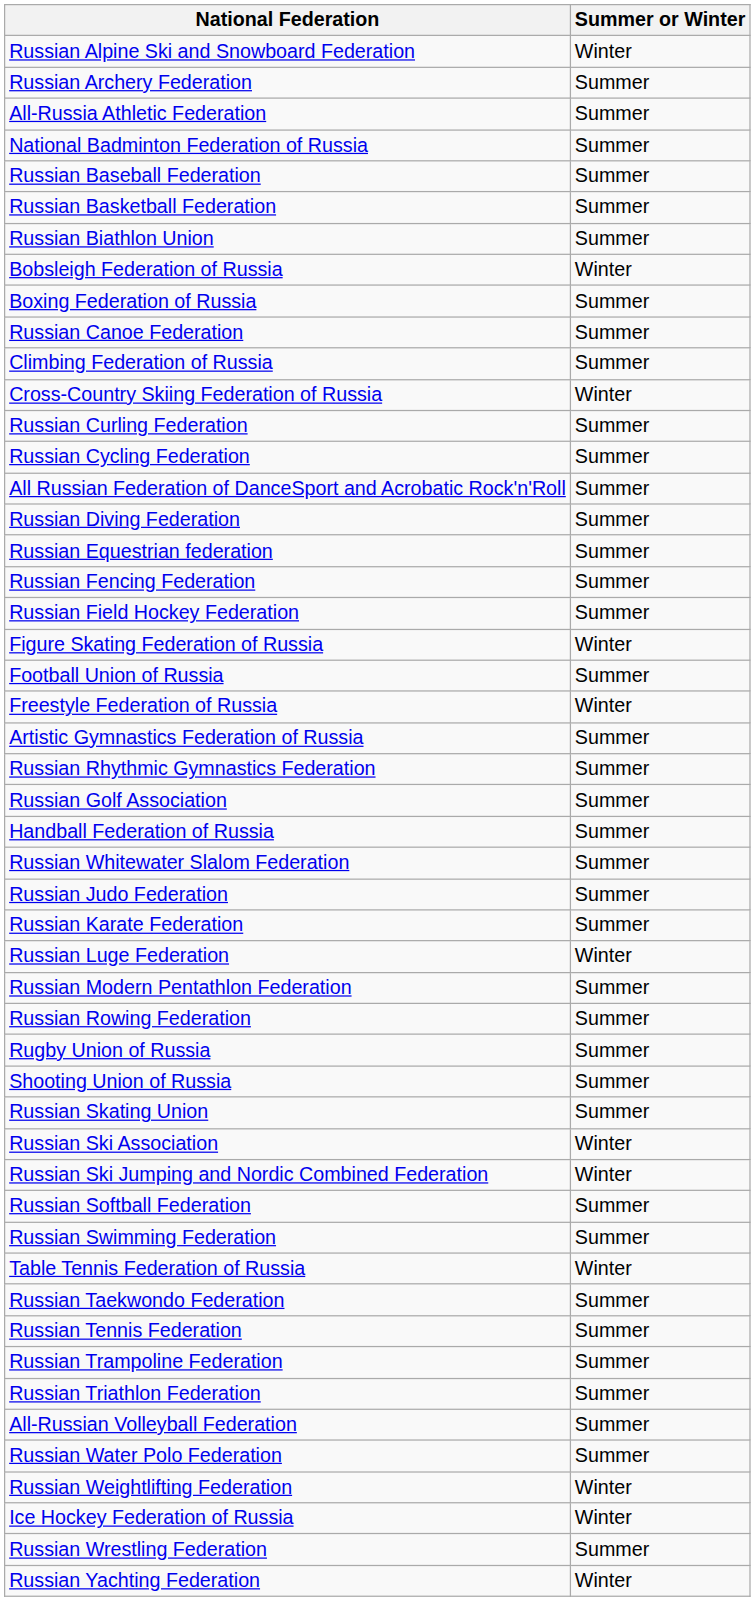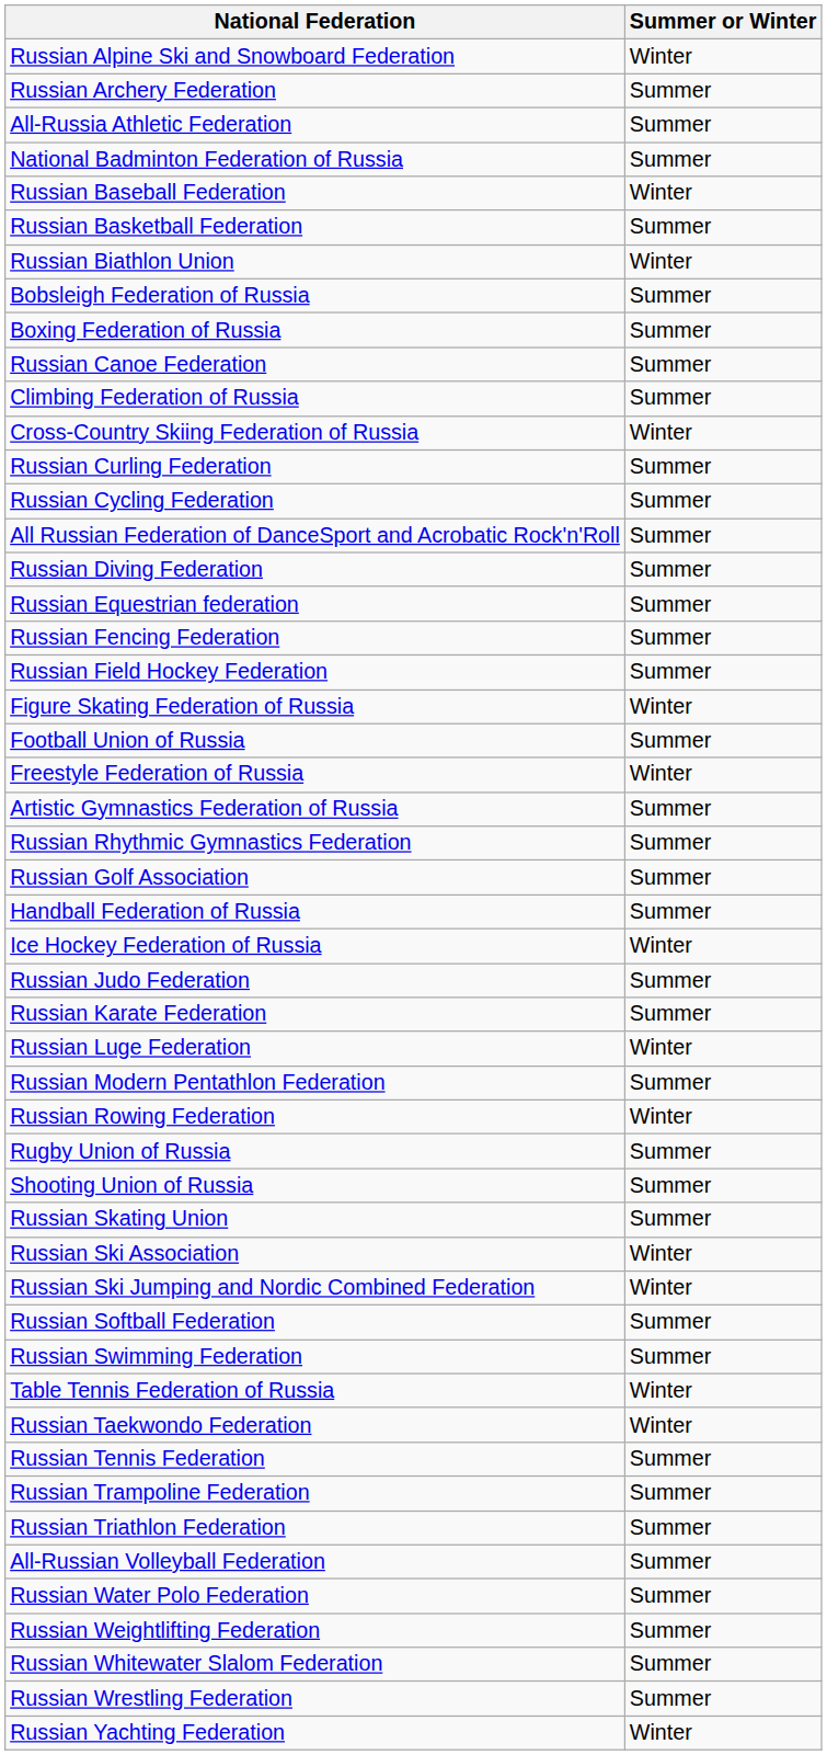Russian Baseball Federation | Summer or Winter: Summer -> Winter
Russian Biathlon Union | Summer or Winter: Summer -> Winter
Bobsleigh Federation of Russia | Summer or Winter: Winter -> Summer
rows swapped: Ice Hockey Federation of Russia <-> Russian Whitewater Slalom Federation
Russian Rowing Federation | Summer or Winter: Summer -> Winter
Russian Taekwondo Federation | Summer or Winter: Summer -> Winter
Russian Weightlifting Federation | Summer or Winter: Winter -> Summer
